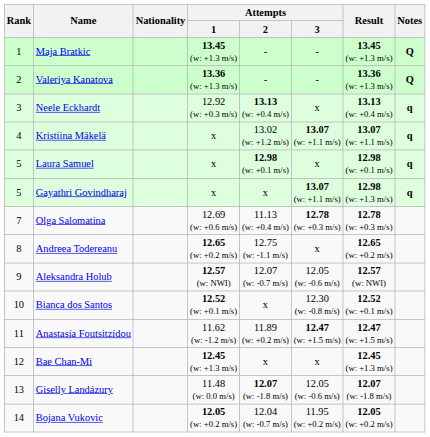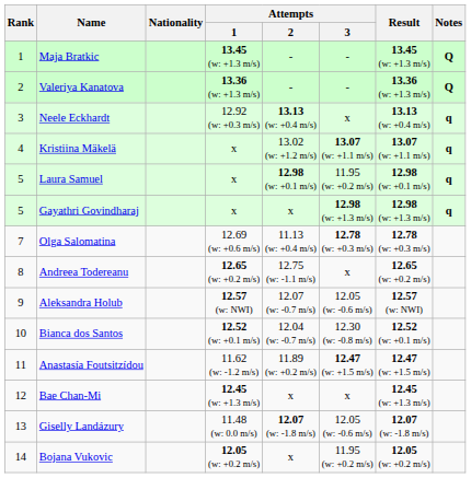Laura Samuel | Attempts / 3: x -> 11.95 (w: +0.2 m/s)
Gayathri Govindharaj | Attempts / 3: 13.07 (w: +1.1 m/s) -> 12.98 (w: +1.3 m/s)
Bianca dos Santos | Attempts / 2: x -> 12.04 (w: -0.7 m/s)
Bojana Vukovic | Attempts / 2: 12.04 (w: -0.7 m/s) -> x
